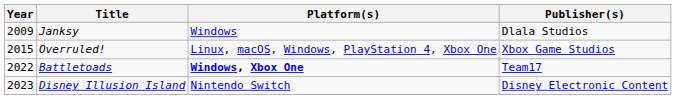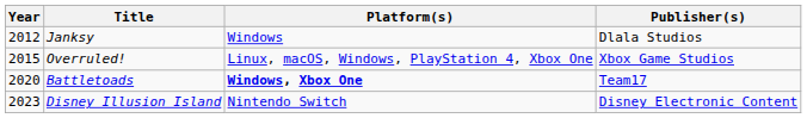Janksy | Year: 2009 -> 2012
Battletoads | Year: 2022 -> 2020
